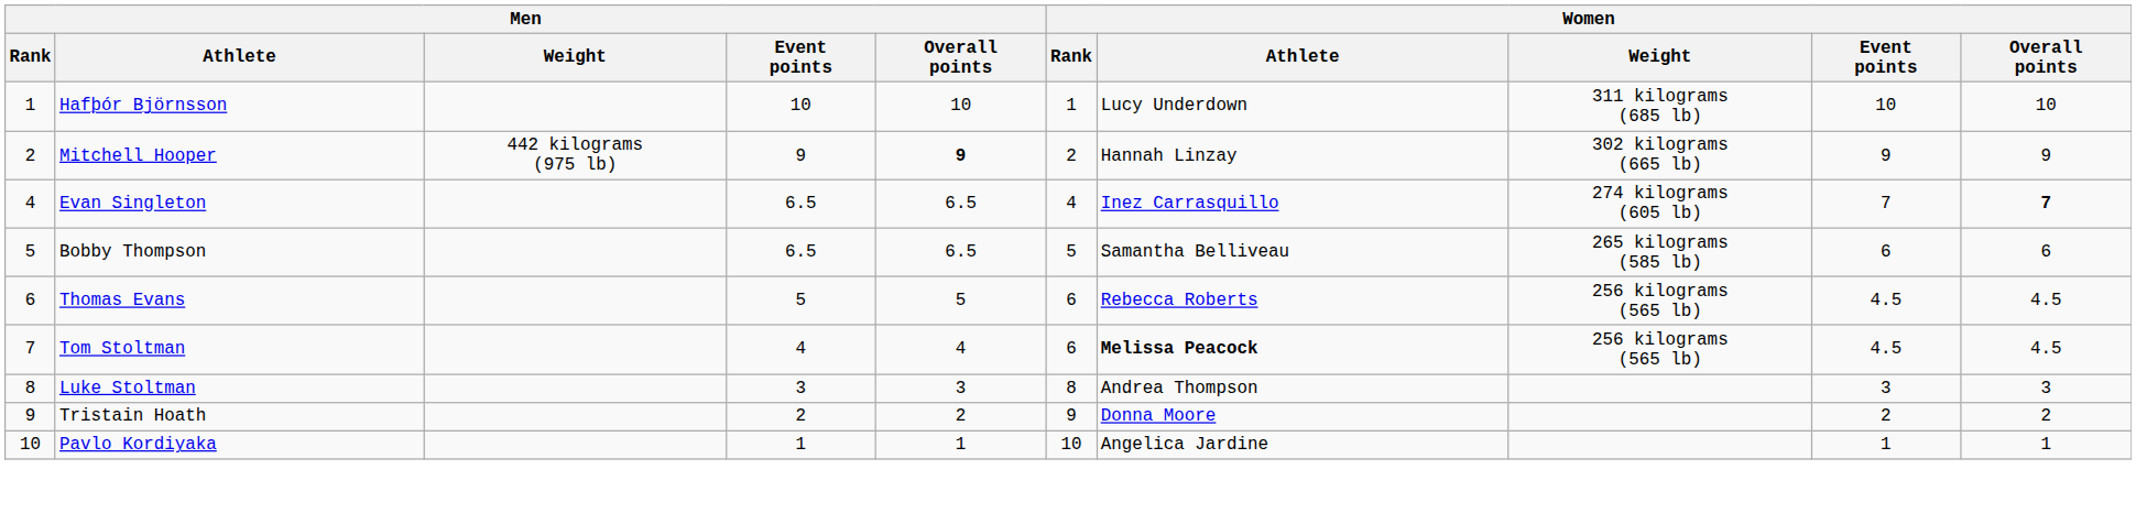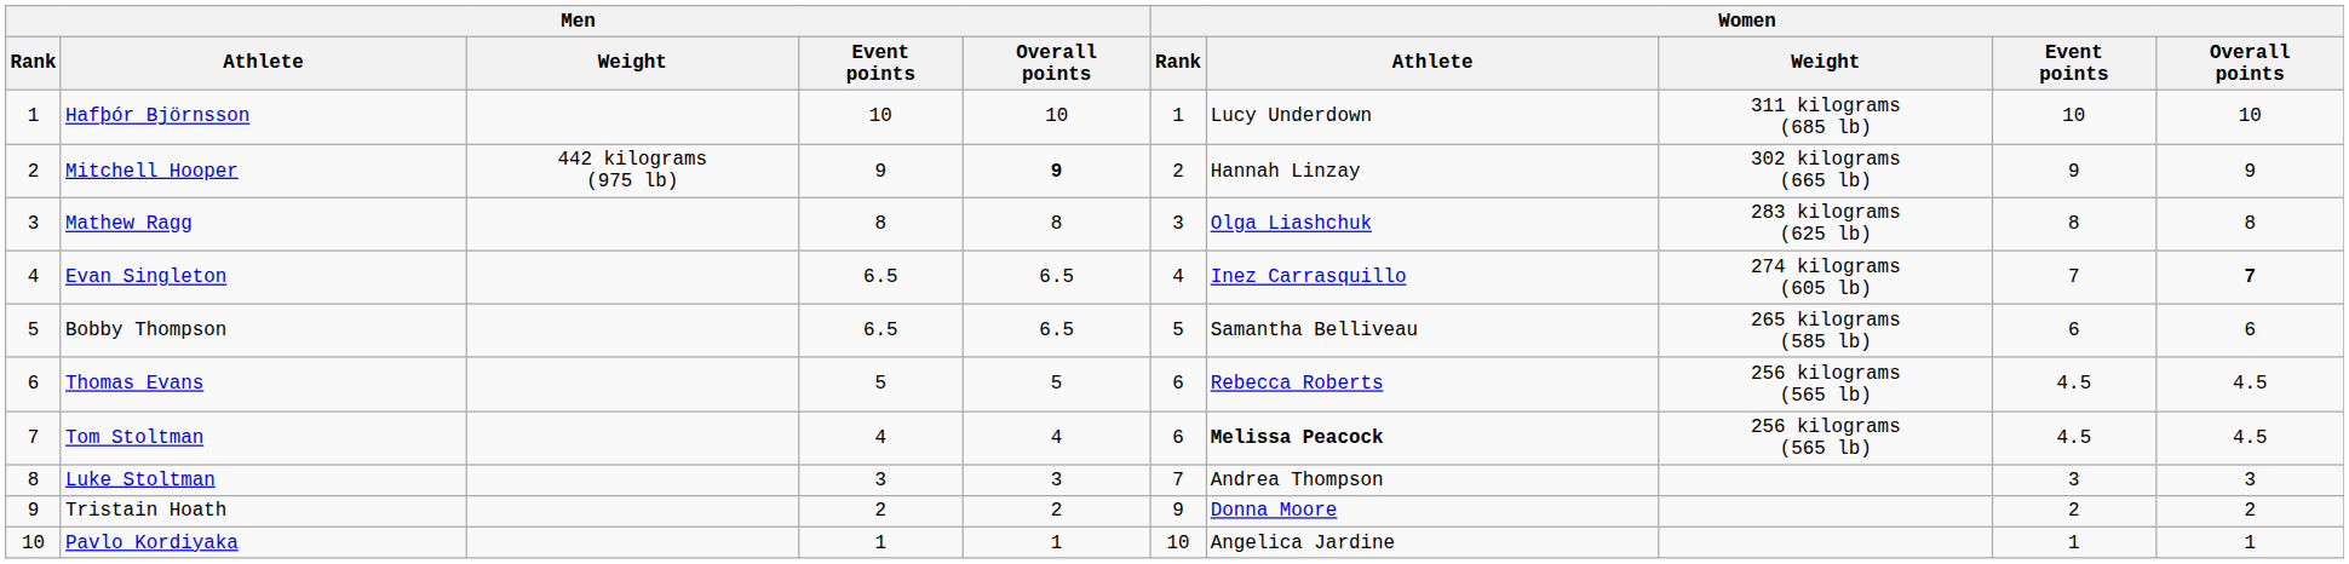+ row: 3 | Mathew Ragg | 8 | 8 | 3 | Olga Liashchuk | 283 kilograms (625 lb) | 8 | 8
Luke Stoltman | Women / Rank: 8 -> 7
